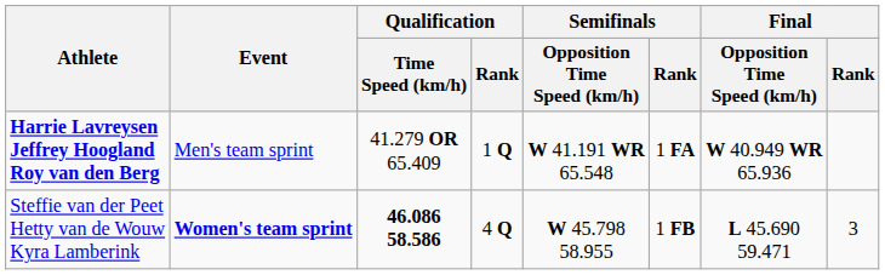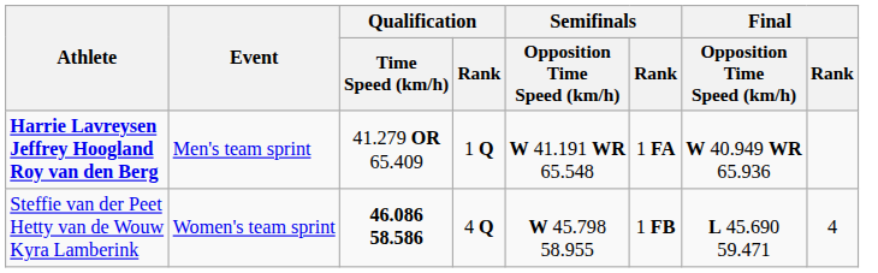Steffie van der Peet Hetty van de Wouw Kyra Lamberink | Event: bold -> normal
Steffie van der Peet Hetty van de Wouw Kyra Lamberink | Final / Rank: 3 -> 4
